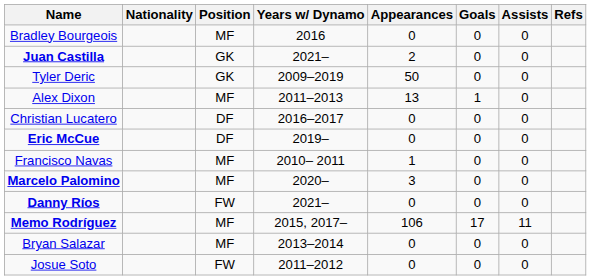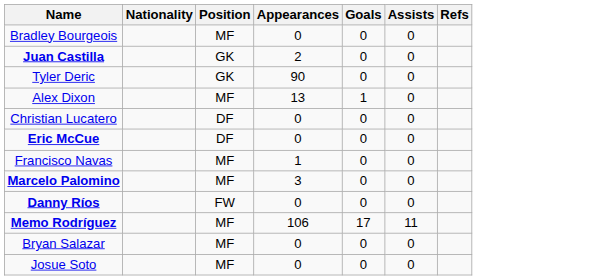- column: Years w/ Dynamo | 2016 | 2021– | 2009–2019 | 2011–2013 | 2016–2017 | 2019– | 2010– 2011 | 2020– | 2021– | 2015, 2017– | 2013–2014 | 2011–2012
Tyler Deric | Appearances: 50 -> 90
Josue Soto | Position: FW -> MF
